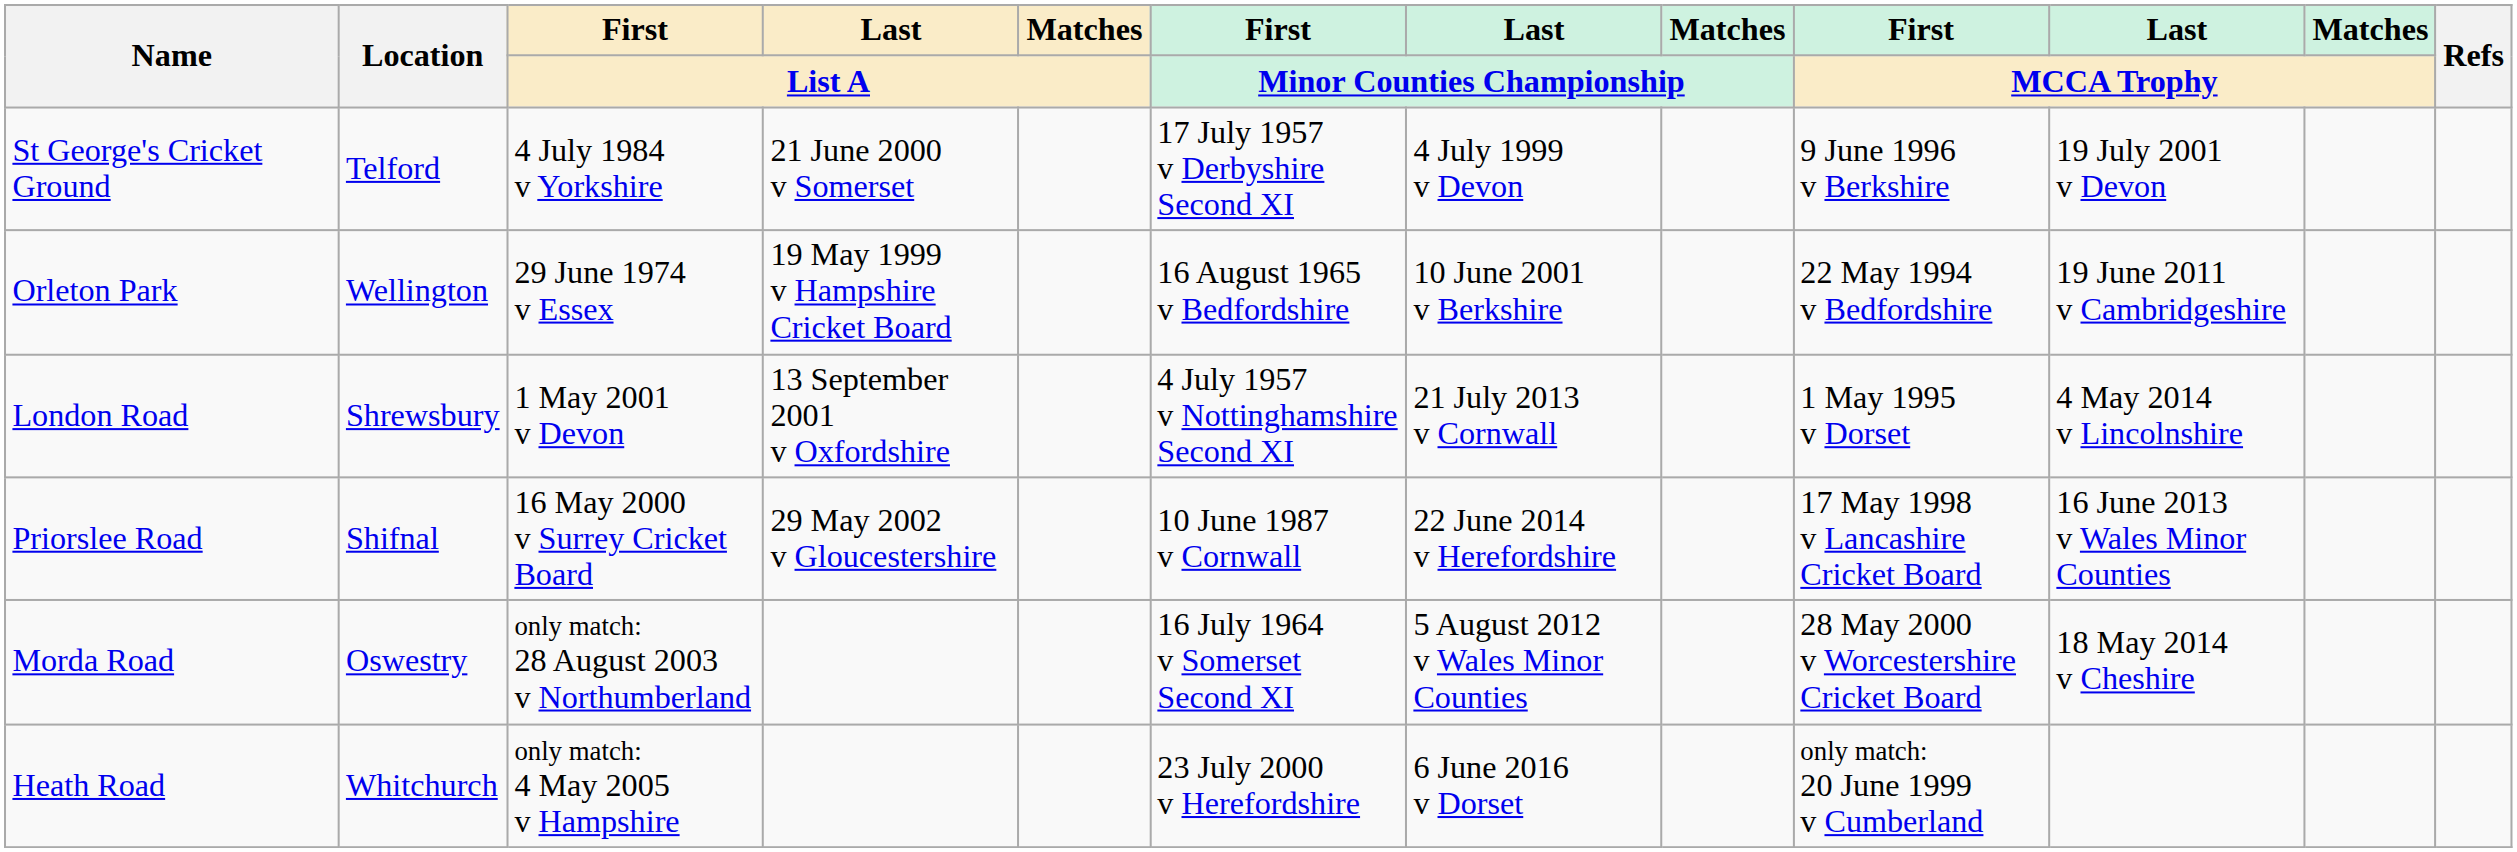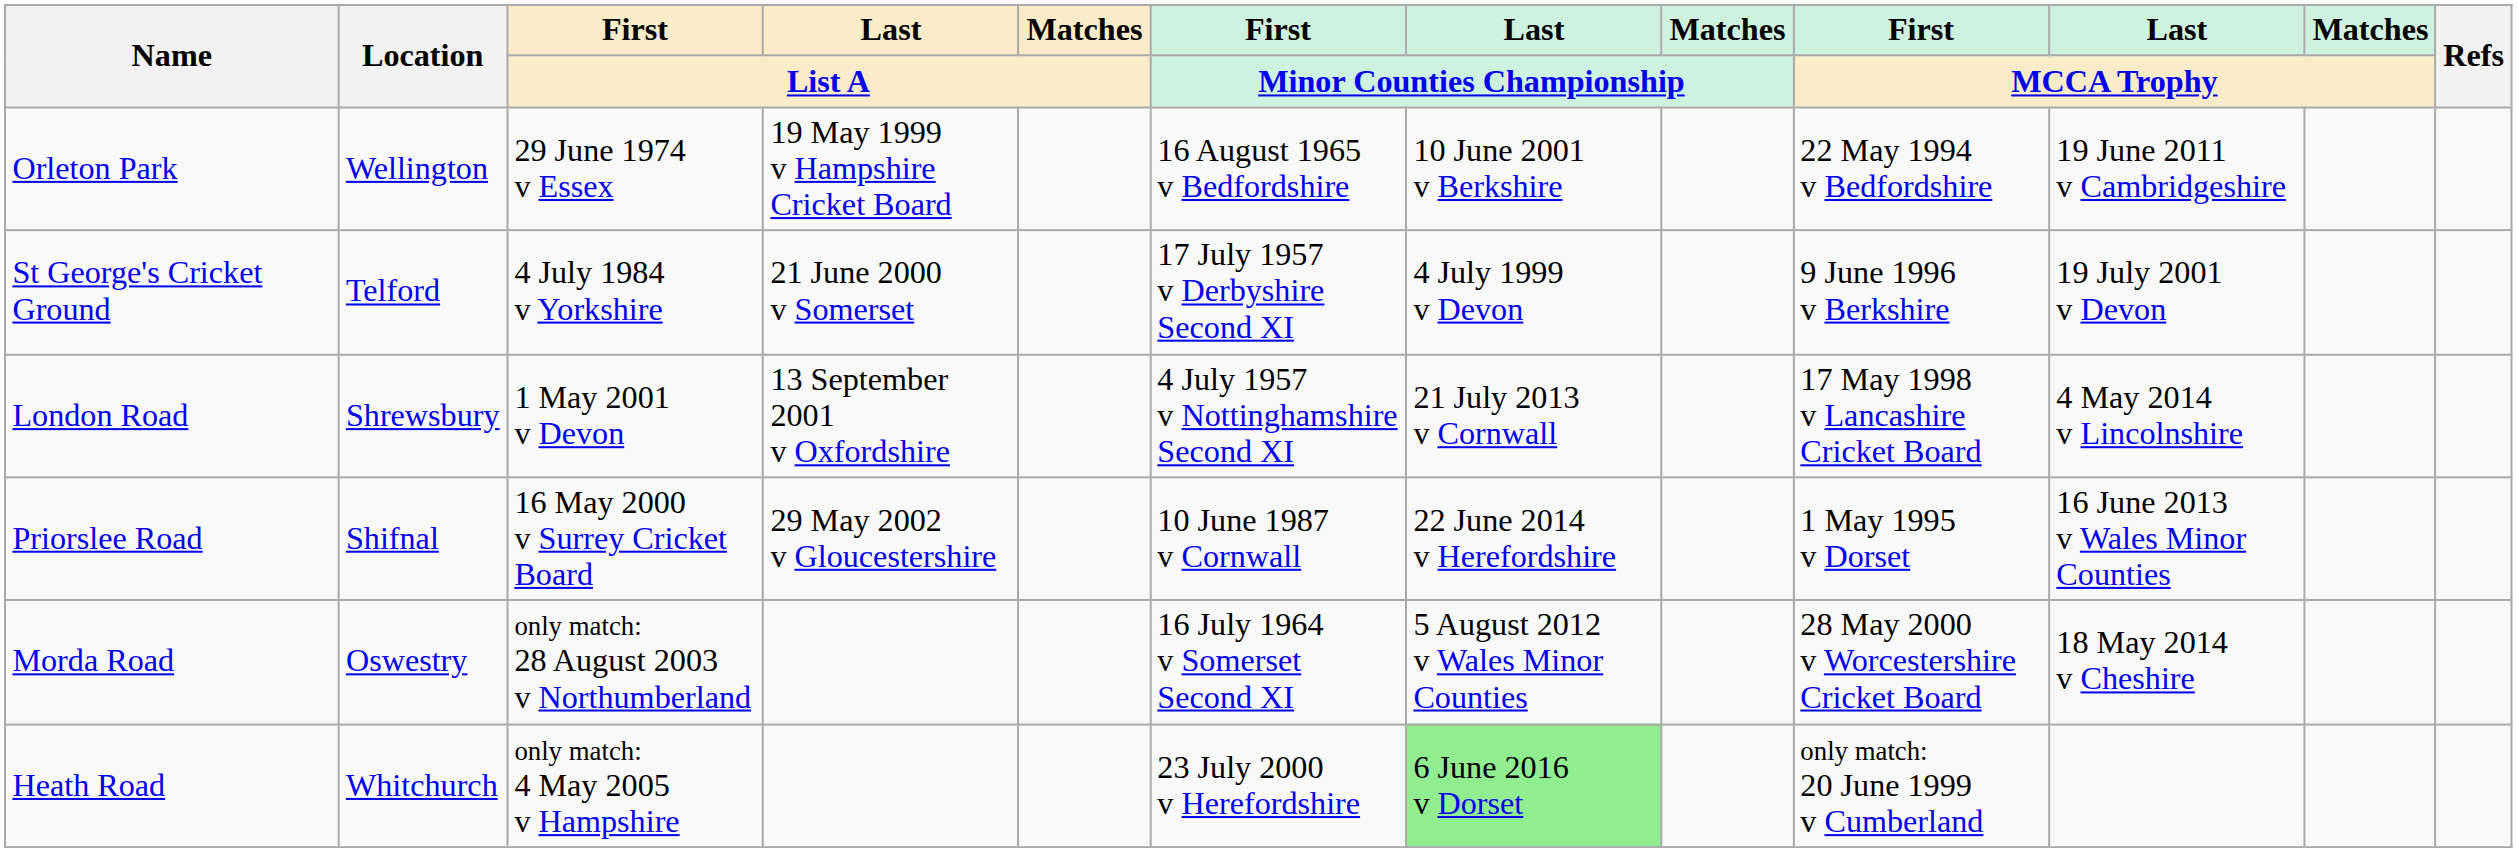rows swapped: Orleton Park <-> St George's Cricket Ground
London Road | First / MCCA Trophy: 1 May 1995 v Dorset -> 17 May 1998 v Lancashire Cricket Board
Priorslee Road | First / MCCA Trophy: 17 May 1998 v Lancashire Cricket Board -> 1 May 1995 v Dorset
Heath Road | Last / Minor Counties Championship: no background -> lightgreen background
